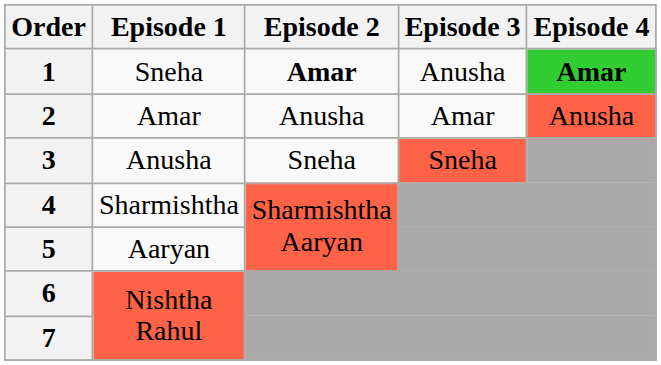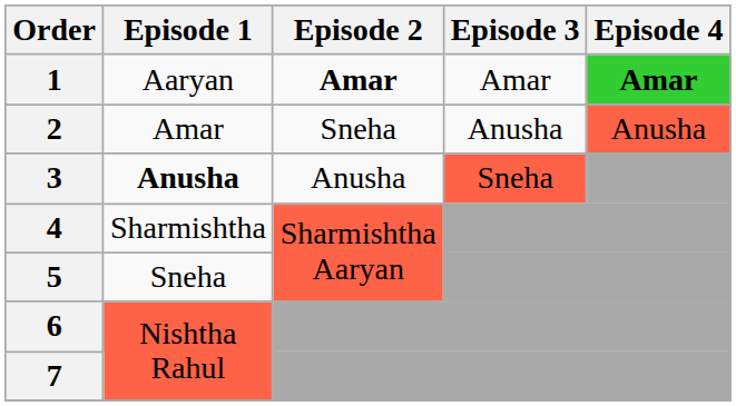1 | Episode 1: Sneha -> Aaryan
1 | Episode 3: Anusha -> Amar
2 | Episode 2: Anusha -> Sneha
2 | Episode 3: Amar -> Anusha
3 | Episode 1: normal -> bold
3 | Episode 2: Sneha -> Anusha
5 | Episode 1: Aaryan -> Sneha
